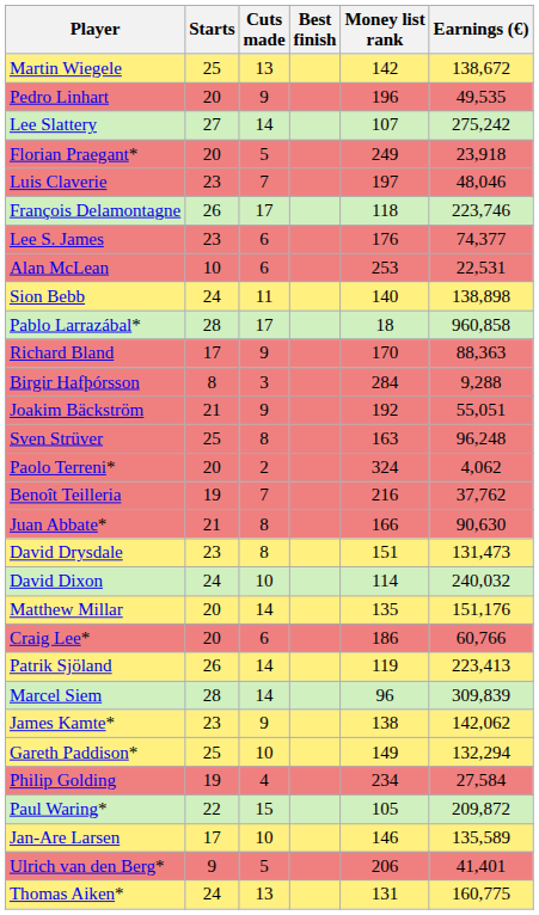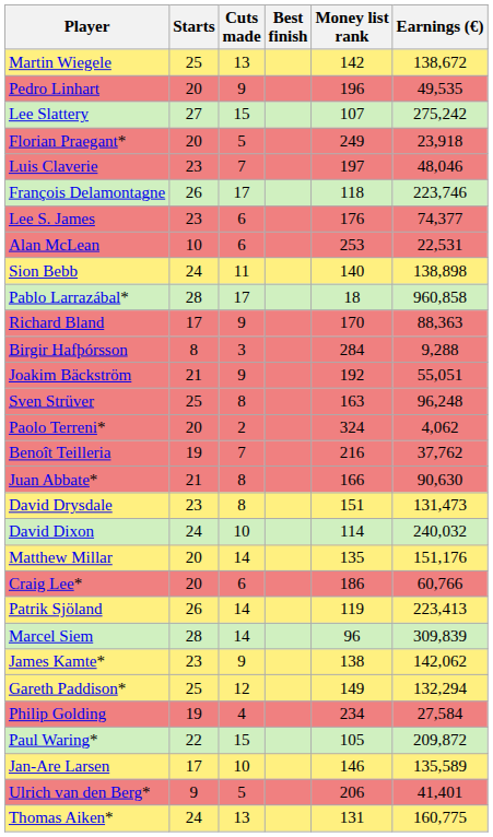Lee Slattery | Cuts made: 14 -> 15
Gareth Paddison* | Cuts made: 10 -> 12
